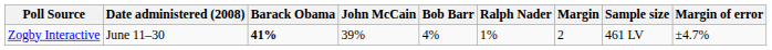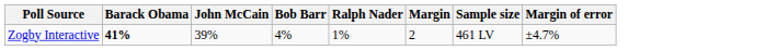- column: Date administered (2008) | June 11–30
